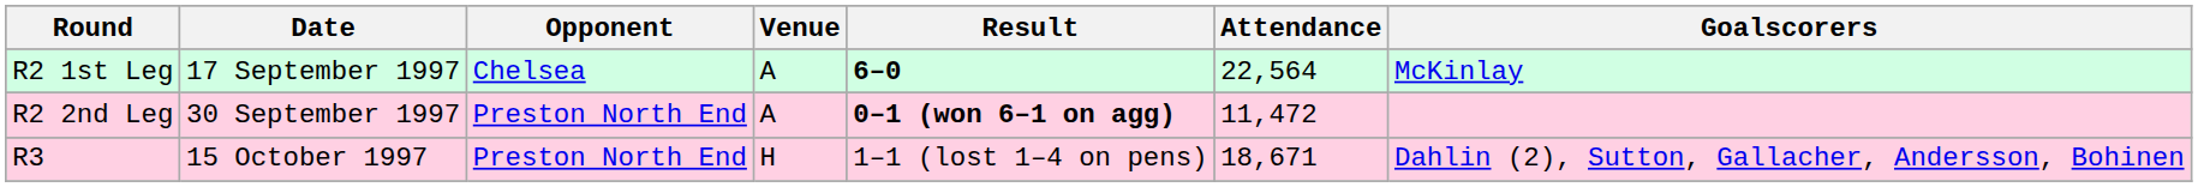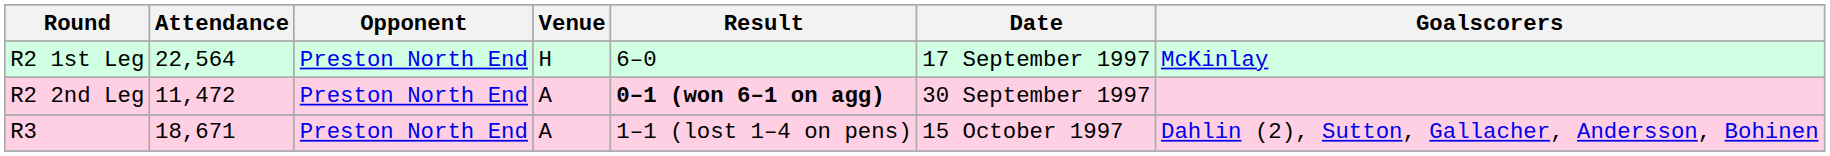columns swapped: Date <-> Attendance
R2 1st Leg | Opponent: Chelsea -> Preston North End
R2 1st Leg | Venue: A -> H
R2 1st Leg | Result: bold -> normal
R3 | Venue: H -> A
